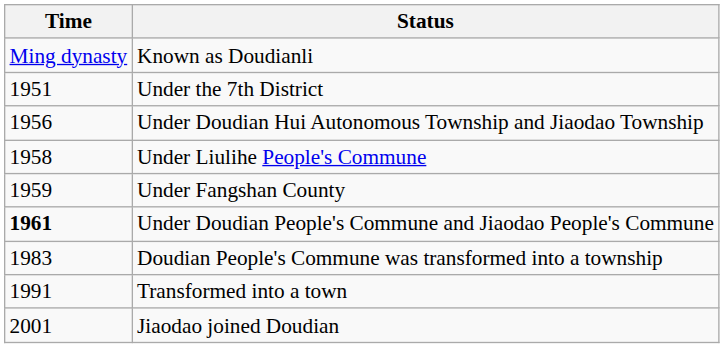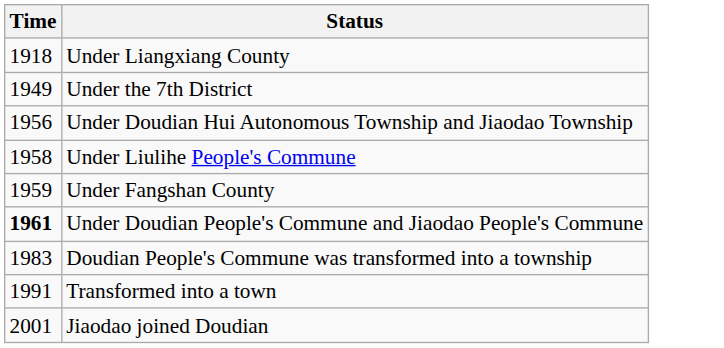- row: Ming dynasty | Known as Doudianli
+ row: 1918 | Under Liangxiang County
Under the 7th District | Time: 1951 -> 1949
